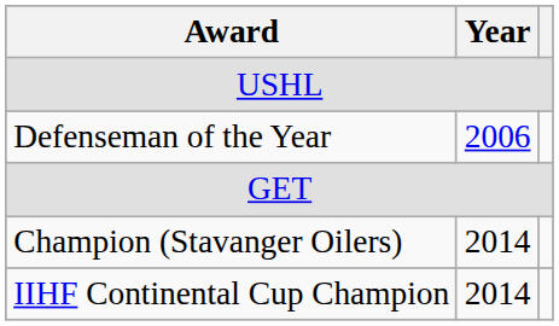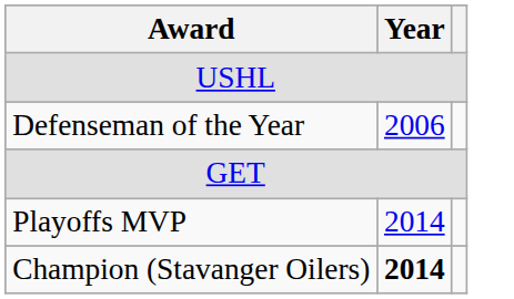+ row: Playoffs MVP | 2014
Champion (Stavanger Oilers) | Year: normal -> bold
- row: IIHF Continental Cup Champion | 2014
